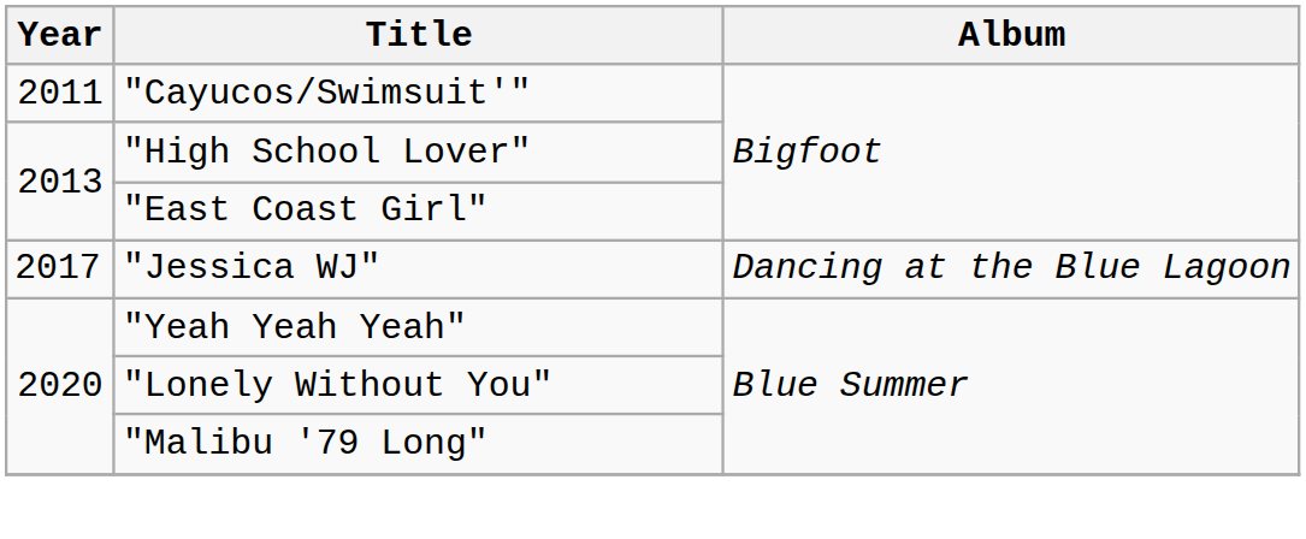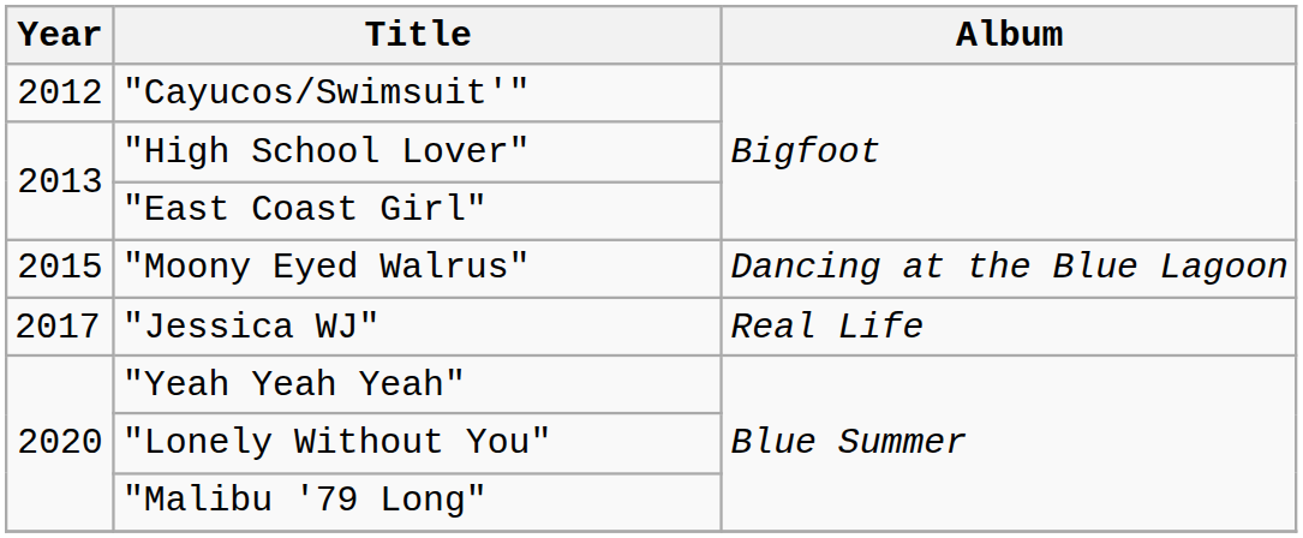"Cayucos/Swimsuit'" | Year: 2011 -> 2012
+ row: 2015 | "Moony Eyed Walrus" | Dancing at the Blue Lagoon
"Jessica WJ" | Album: Dancing at the Blue Lagoon -> Real Life
